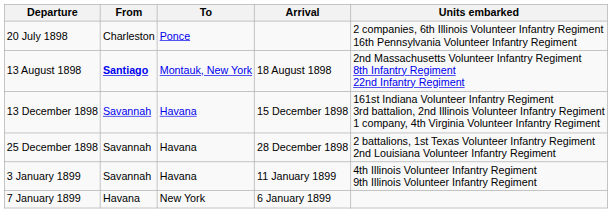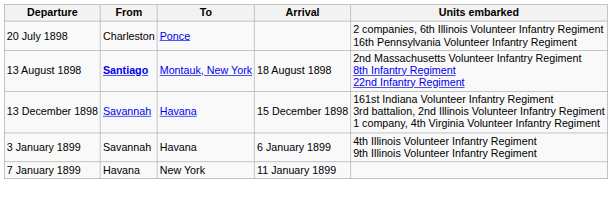- row: 25 December 1898 | Savannah | Havana | 28 December 1898 | 2 battalions, 1st Texas Volunteer Infantry Regiment 2nd Louisiana Volunteer Infantry Regiment
3 January 1899 | Arrival: 11 January 1899 -> 6 January 1899
7 January 1899 | Arrival: 6 January 1899 -> 11 January 1899
